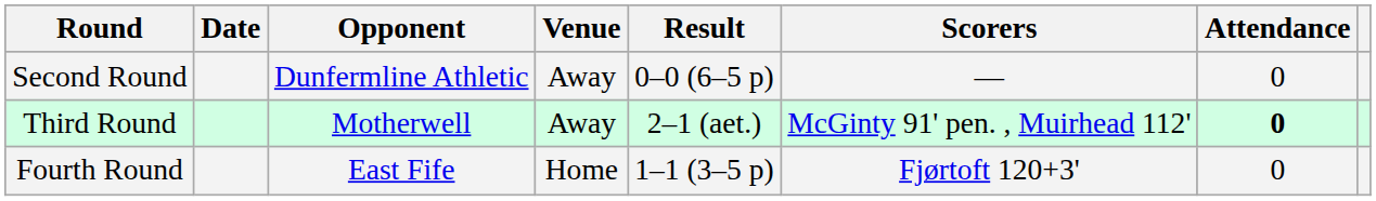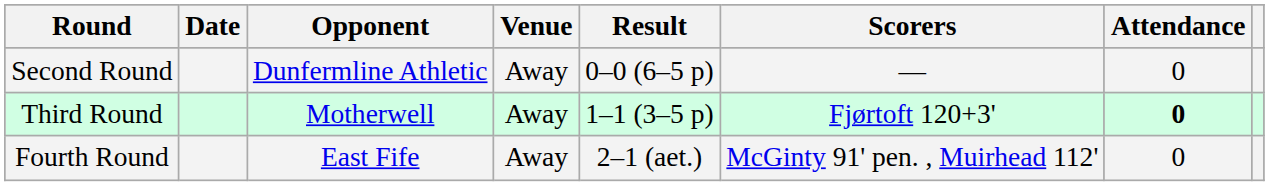Third Round | Result: 2–1 (aet.) -> 1–1 (3–5 p)
Third Round | Scorers: McGinty 91' pen. , Muirhead 112' -> Fjørtoft 120+3'
Fourth Round | Venue: Home -> Away
Fourth Round | Result: 1–1 (3–5 p) -> 2–1 (aet.)
Fourth Round | Scorers: Fjørtoft 120+3' -> McGinty 91' pen. , Muirhead 112'
